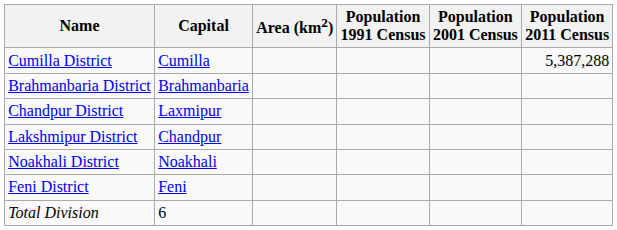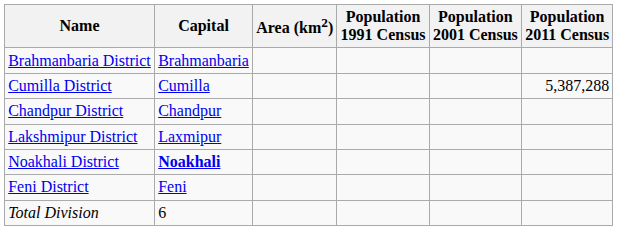rows swapped: Brahmanbaria District <-> Cumilla District
Chandpur District | Capital: Laxmipur -> Chandpur
Lakshmipur District | Capital: Chandpur -> Laxmipur
Noakhali District | Capital: normal -> bold
